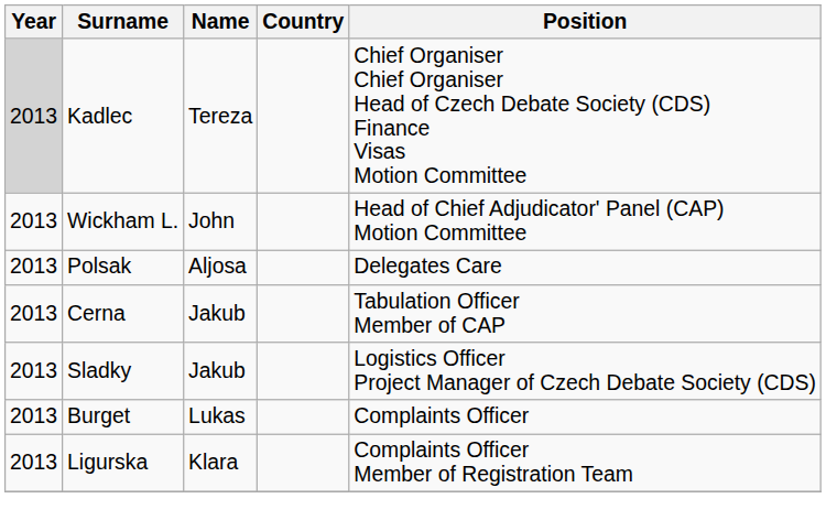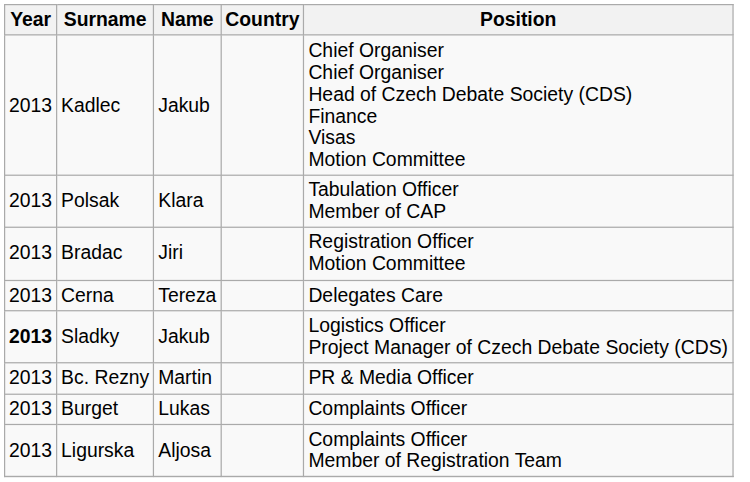Kadlec | Year: lightgrey background -> no background
Kadlec | Name: Tereza -> Jakub
- row: 2013 | Wickham L. | John | Head of Chief Adjudicator' Panel (CAP) Motion Committee
Polsak | Name: Aljosa -> Klara
Polsak | Position: Delegates Care -> Tabulation Officer Member of CAP
+ row: 2013 | Bradac | Jiri | Registration Officer Motion Committee
Cerna | Name: Jakub -> Tereza
Cerna | Position: Tabulation Officer Member of CAP -> Delegates Care
Sladky | Year: normal -> bold
+ row: 2013 | Bc. Rezny | Martin | PR & Media Officer
Ligurska | Name: Klara -> Aljosa
